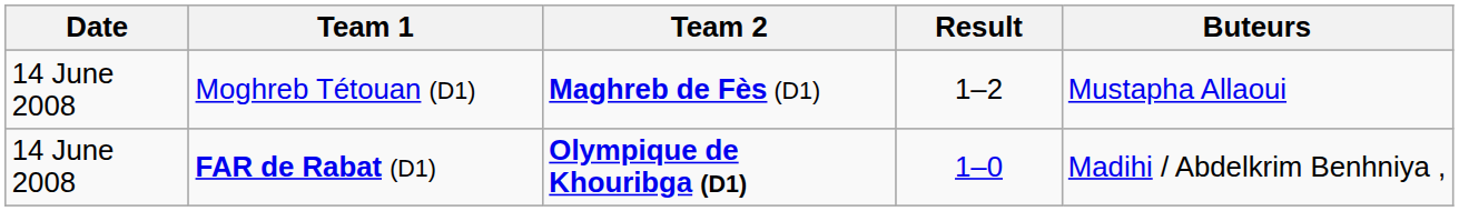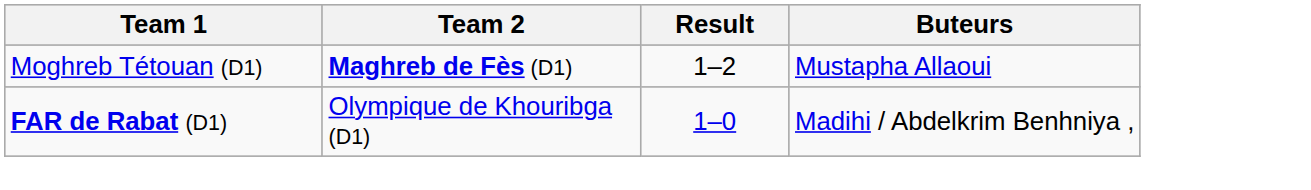- column: Date | 14 June 2008 | 14 June 2008
FAR de Rabat (D1) | Team 2: bold -> normal
